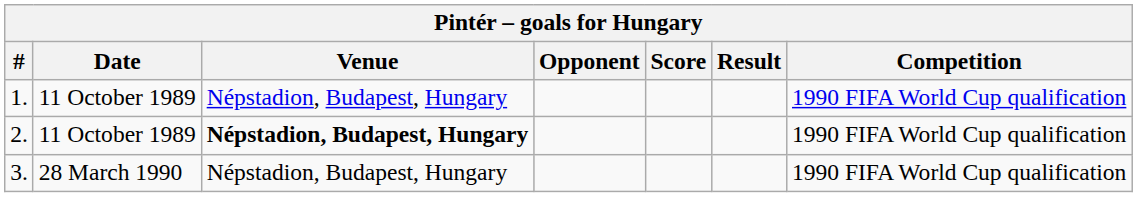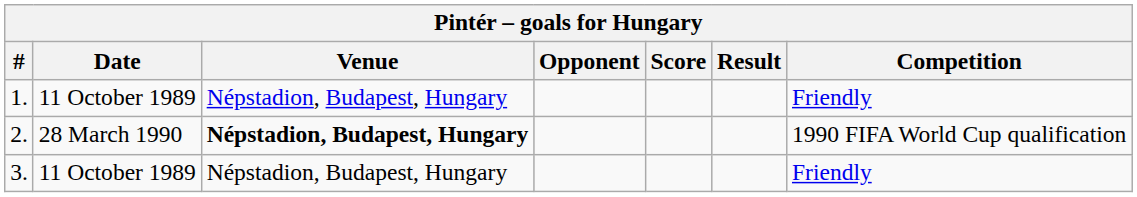1. | Competition: 1990 FIFA World Cup qualification -> Friendly
2. | Date: 11 October 1989 -> 28 March 1990
3. | Date: 28 March 1990 -> 11 October 1989
3. | Competition: 1990 FIFA World Cup qualification -> Friendly
